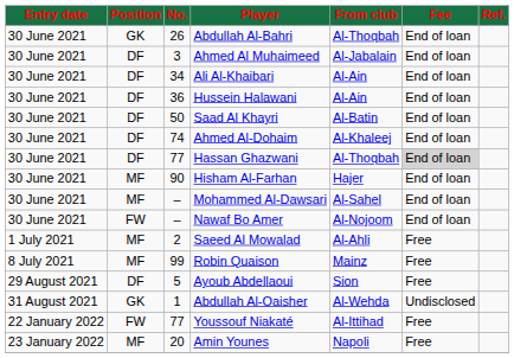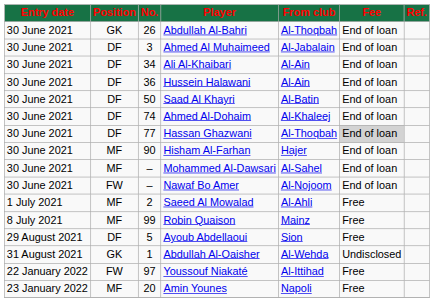Youssouf Niakaté | No.: 77 -> 97
